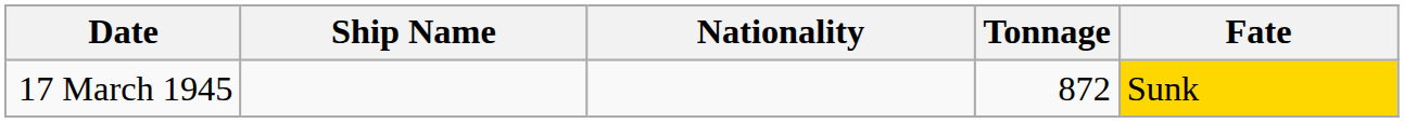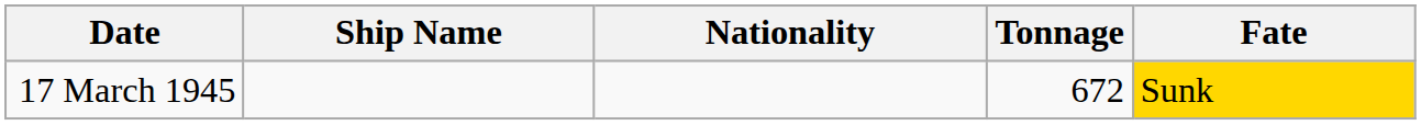17 March 1945 | Tonnage: 872 -> 672
